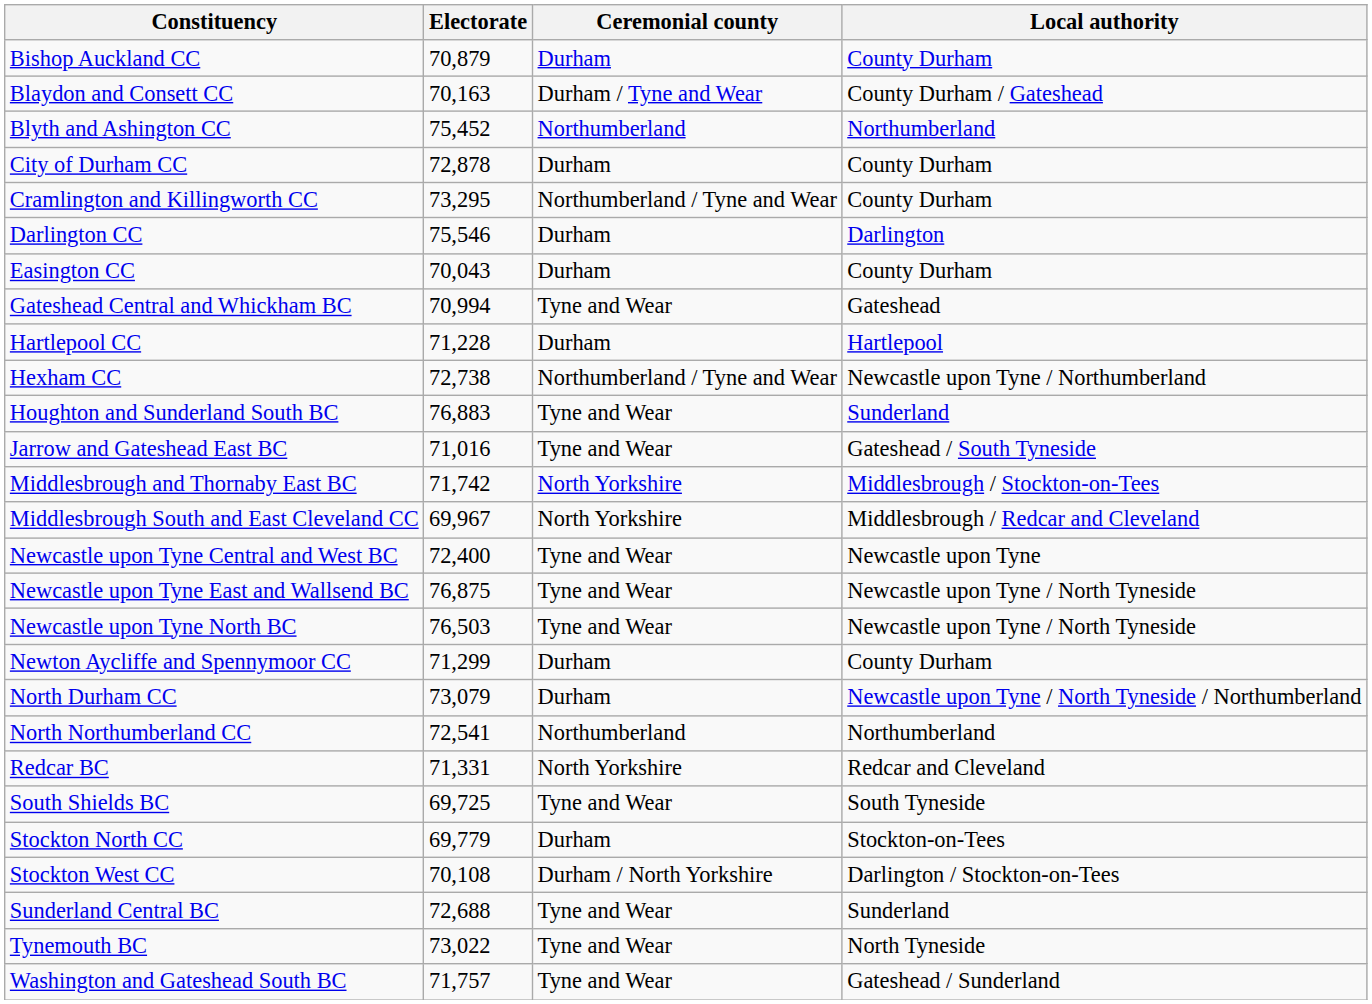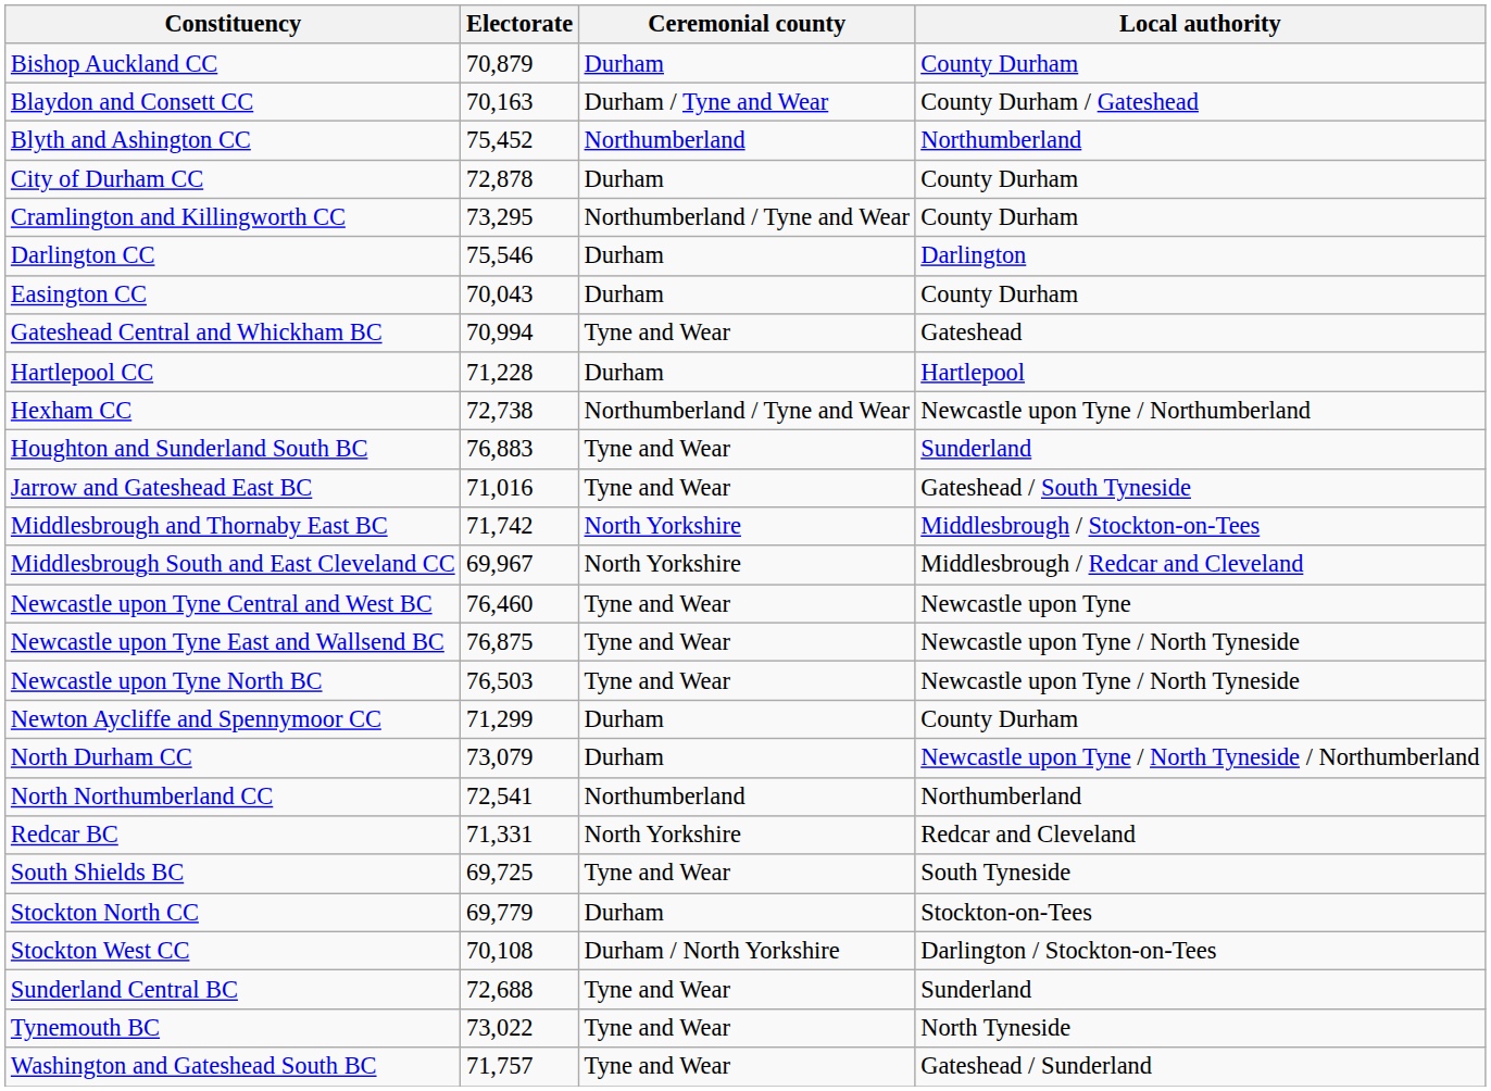Newcastle upon Tyne Central and West BC | Electorate: 72,400 -> 76,460
